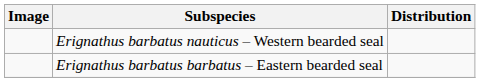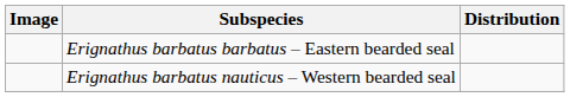rows swapped: Erignathus barbatus barbatus – Eastern bearded seal <-> Erignathus barbatus nauticus – Western bearded seal
